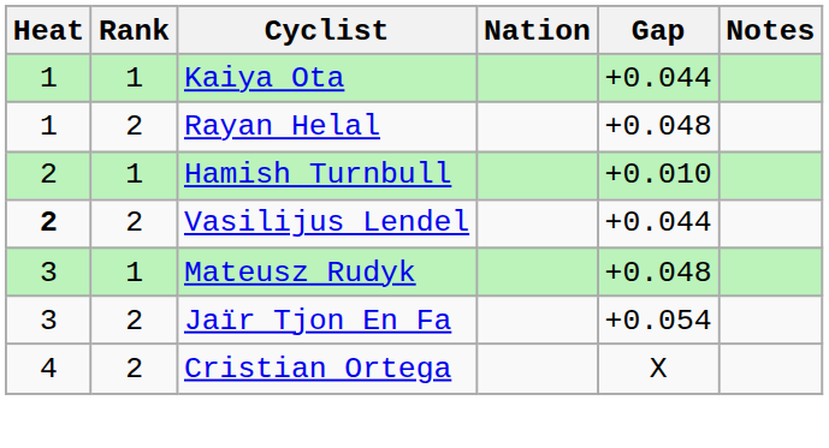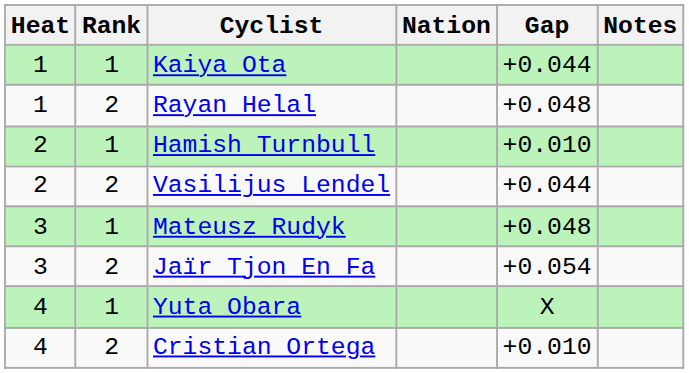Vasilijus Lendel | Heat: bold -> normal
+ row: 4 | 1 | Yuta Obara | X
Cristian Ortega | Gap: X -> +0.010
